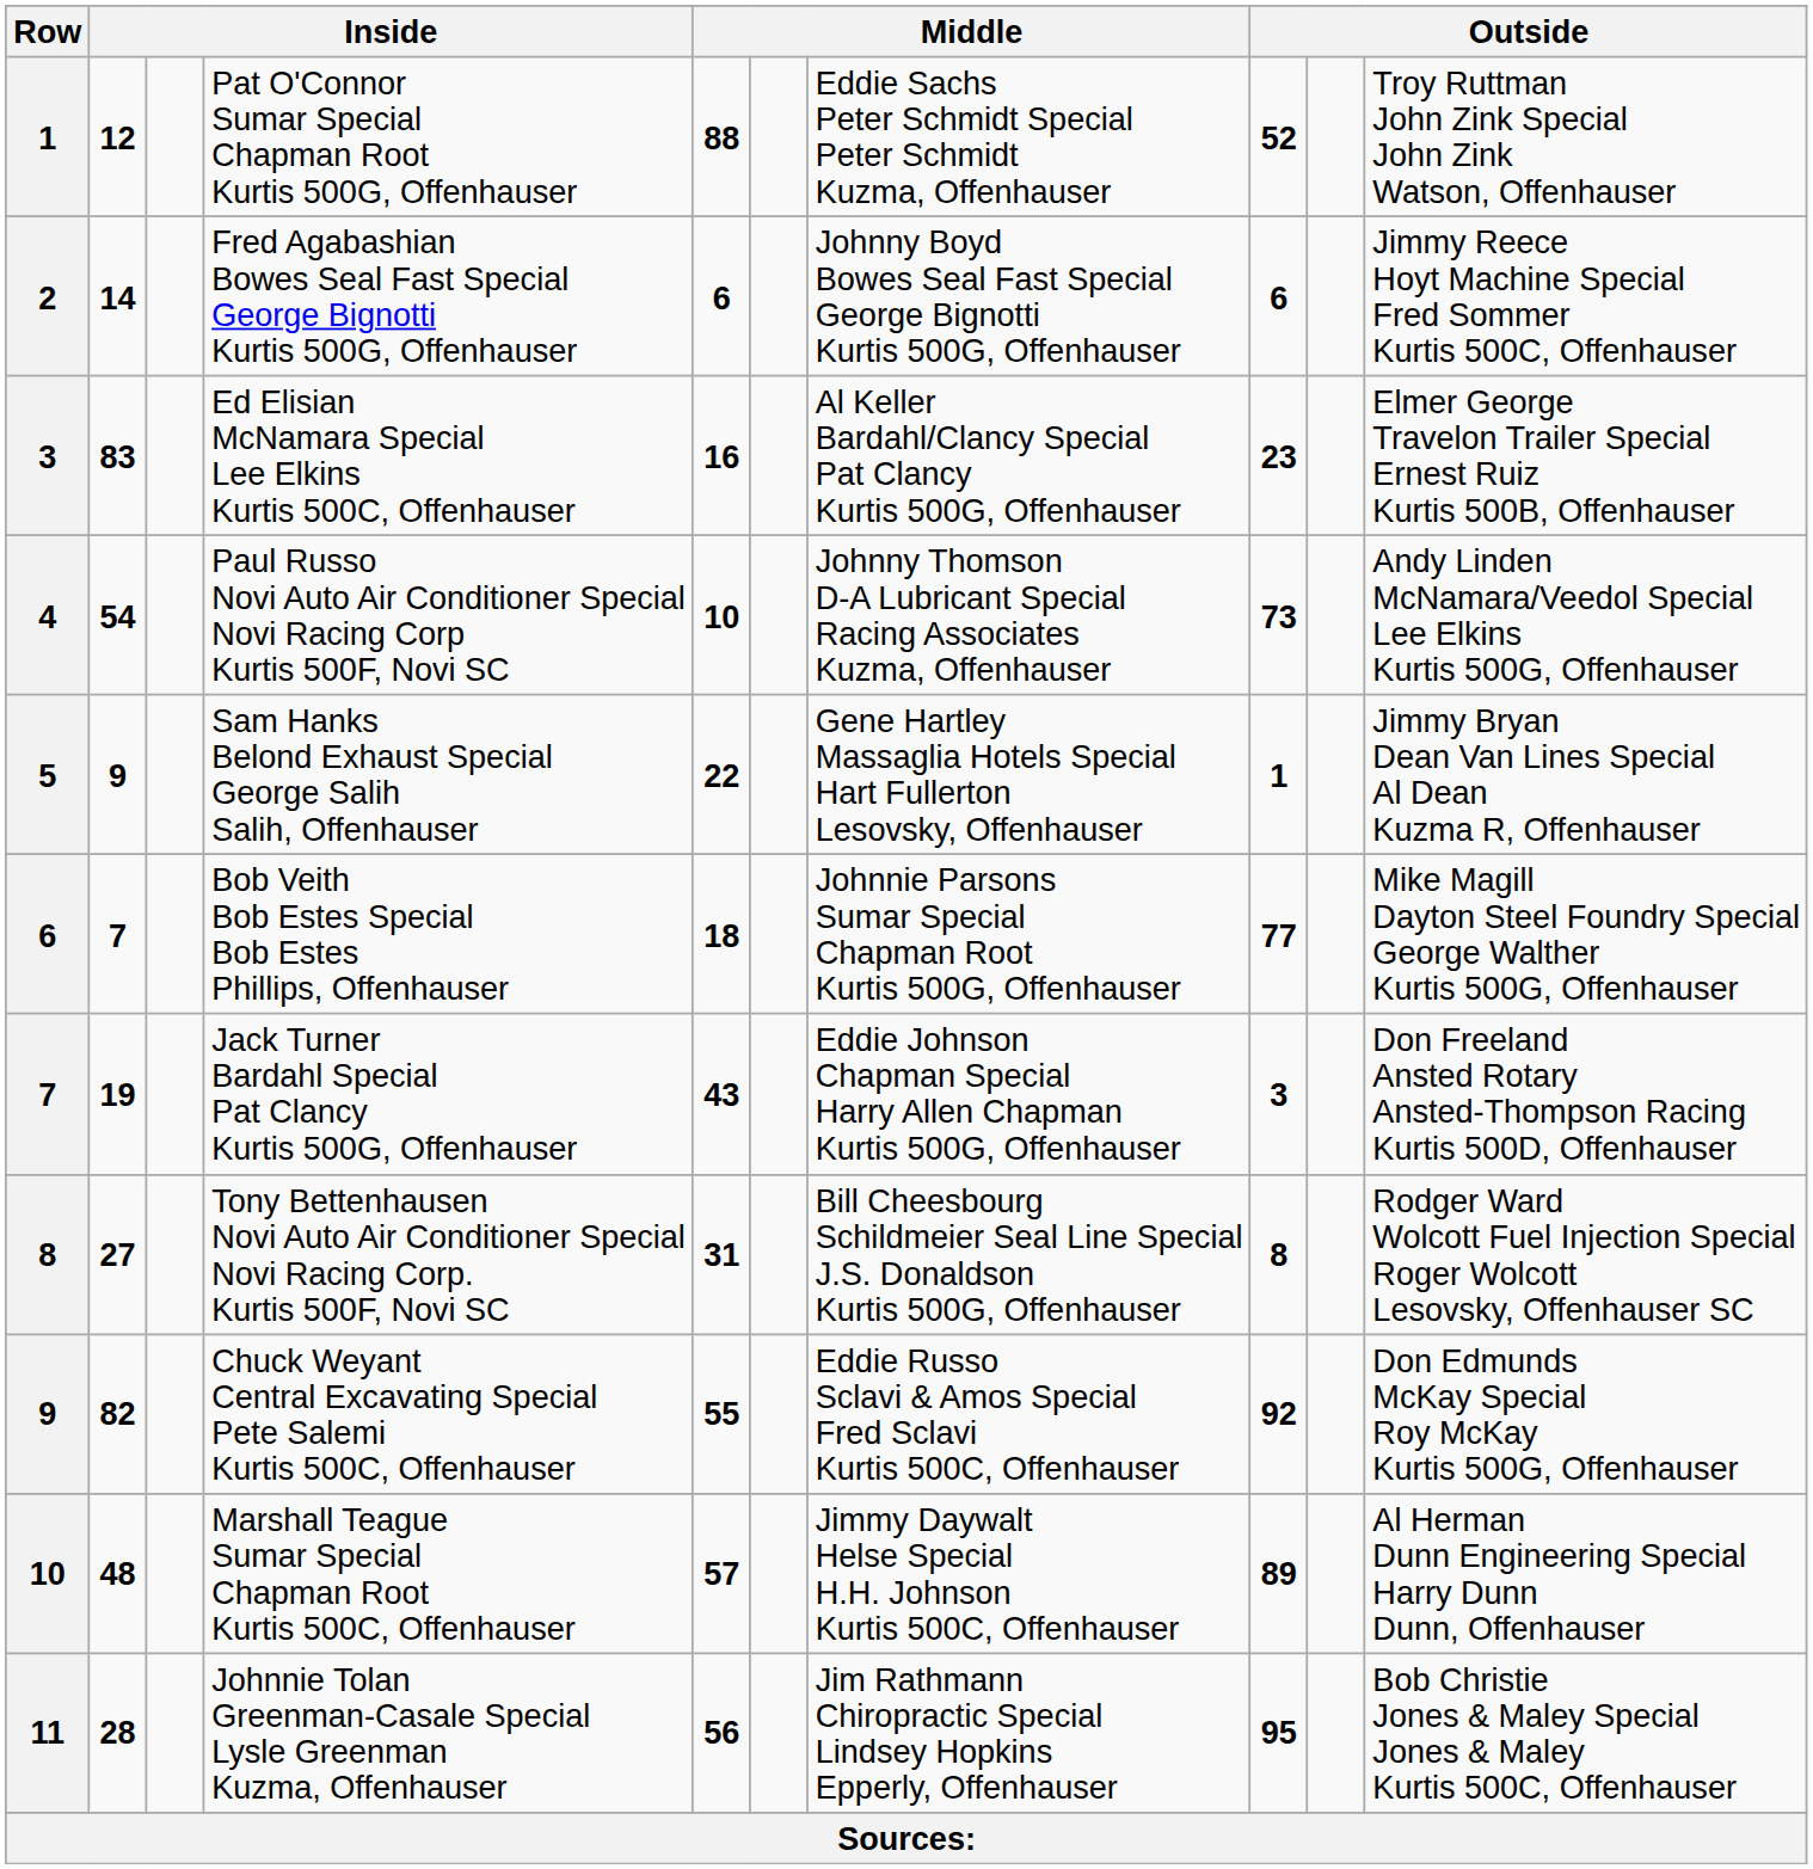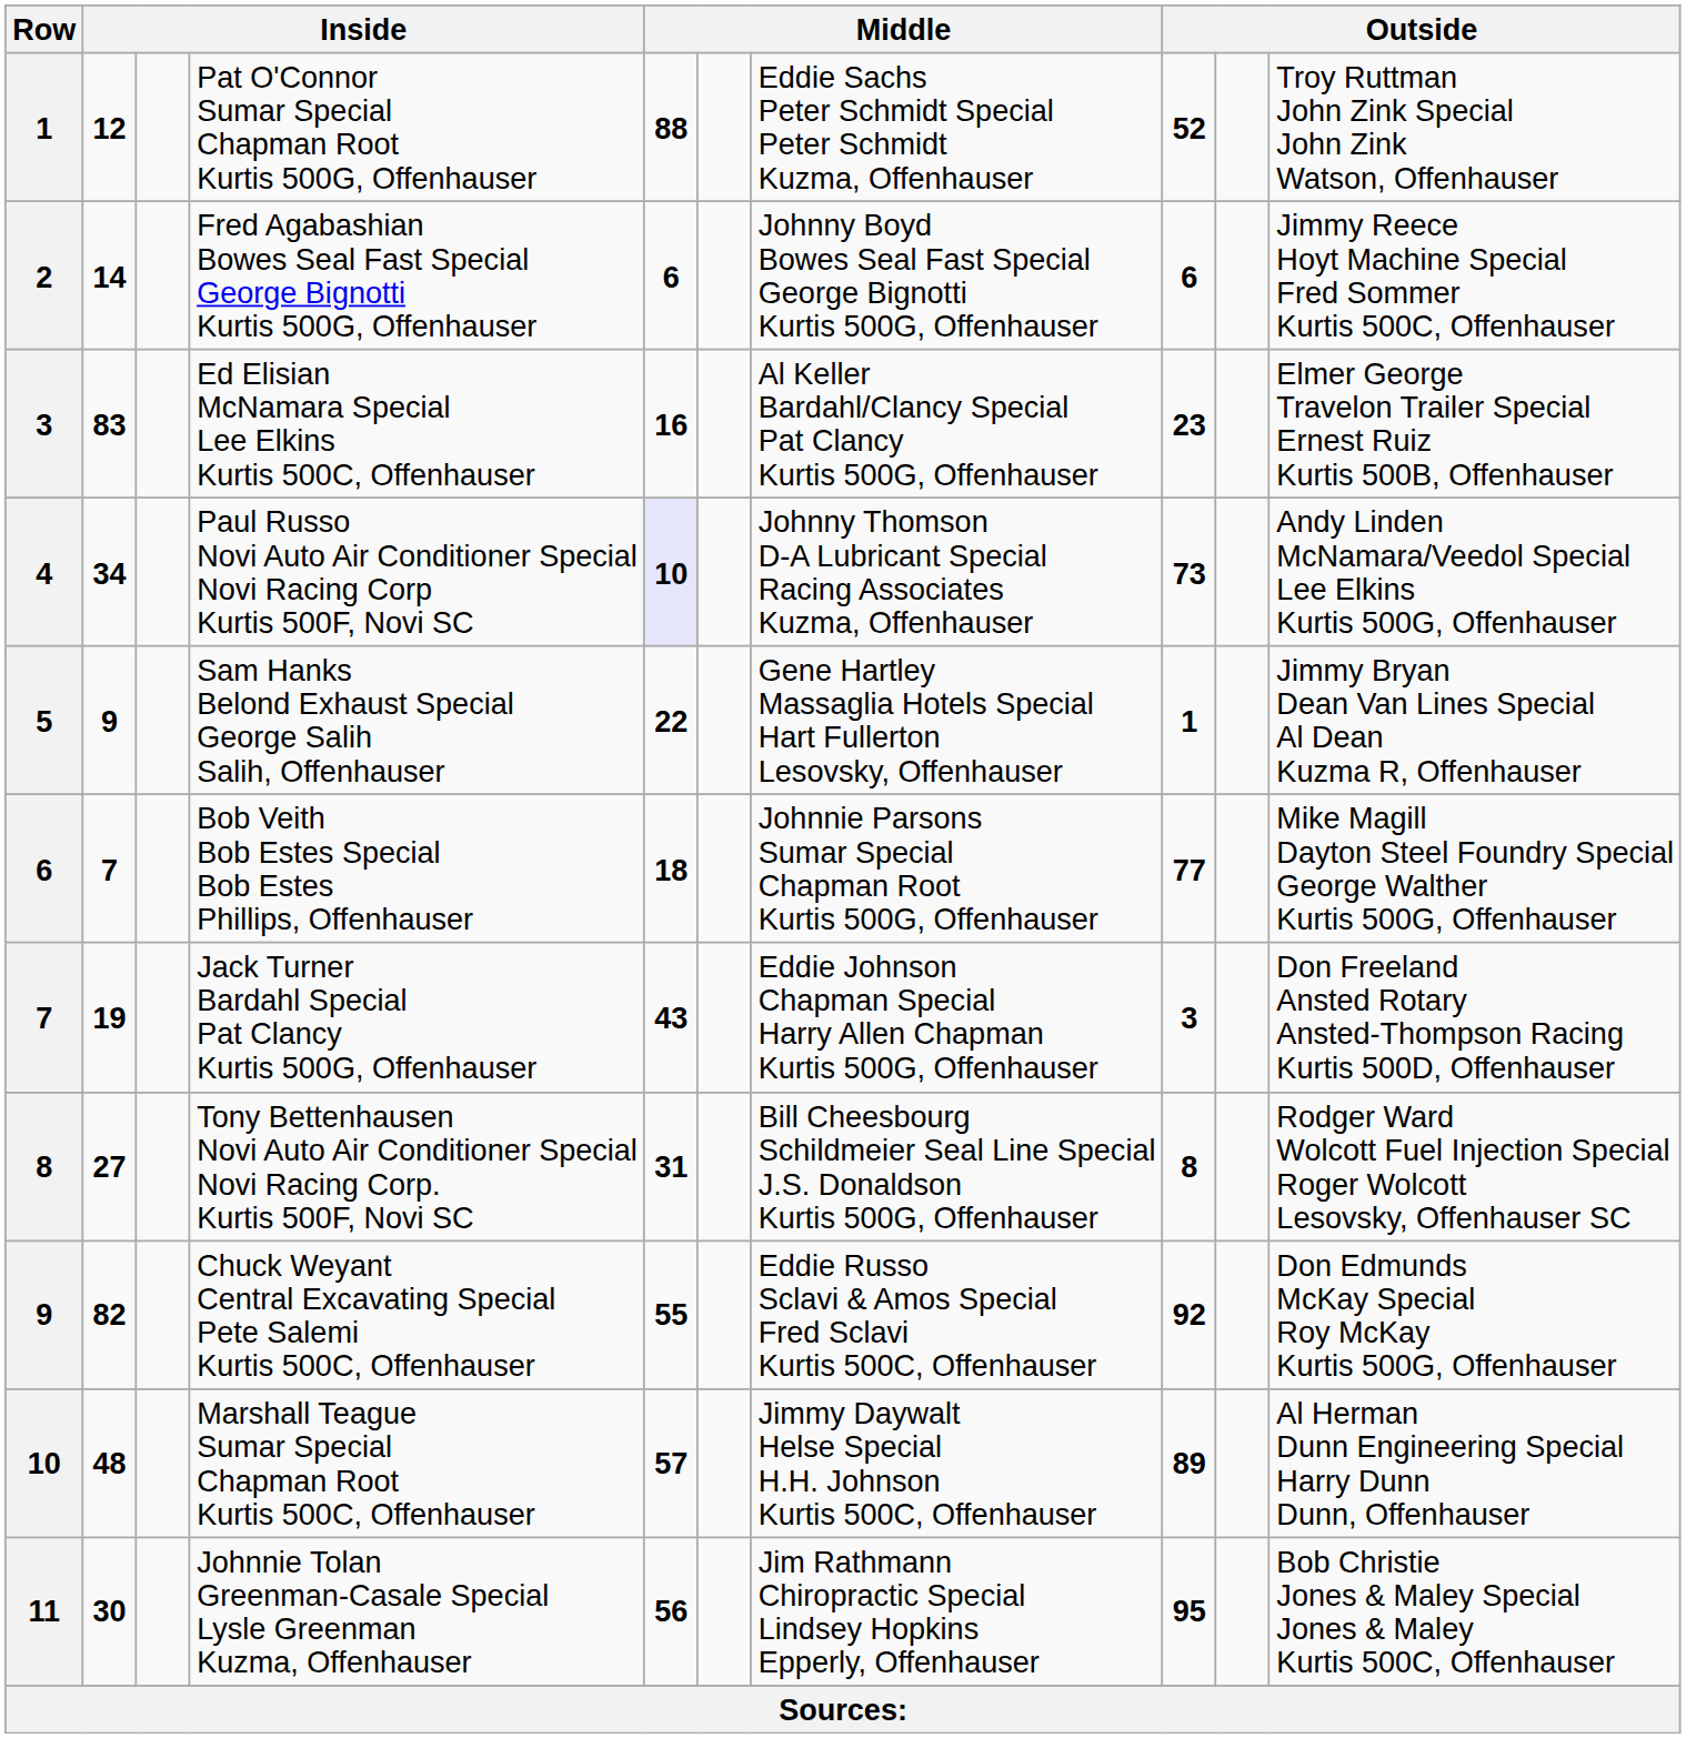4 | column 2: 54 -> 34
4 | column 5: no background -> lavender background
11 | column 2: 28 -> 30
